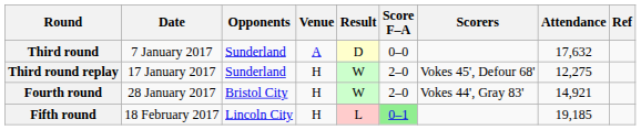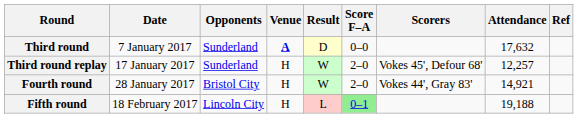Third round | Venue: normal -> bold
Third round replay | Attendance: 12,275 -> 12,257
Fifth round | Attendance: 19,185 -> 19,188
